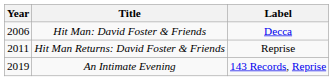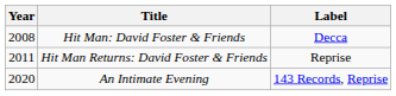Hit Man: David Foster & Friends | Year: 2006 -> 2008
An Intimate Evening | Year: 2019 -> 2020
